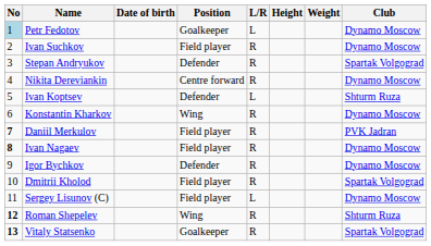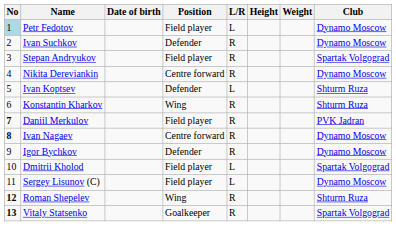Petr Fedotov | Position: Goalkeeper -> Field player
Ivan Suchkov | Position: Field player -> Defender
Stepan Andryukov | Position: Defender -> Field player
Konstantin Kharkov | Club: Dynamo Moscow -> Shturm Ruza
Ivan Nagaev | Position: Field player -> Centre forward
Dmitrii Kholod | L/R: R -> L
